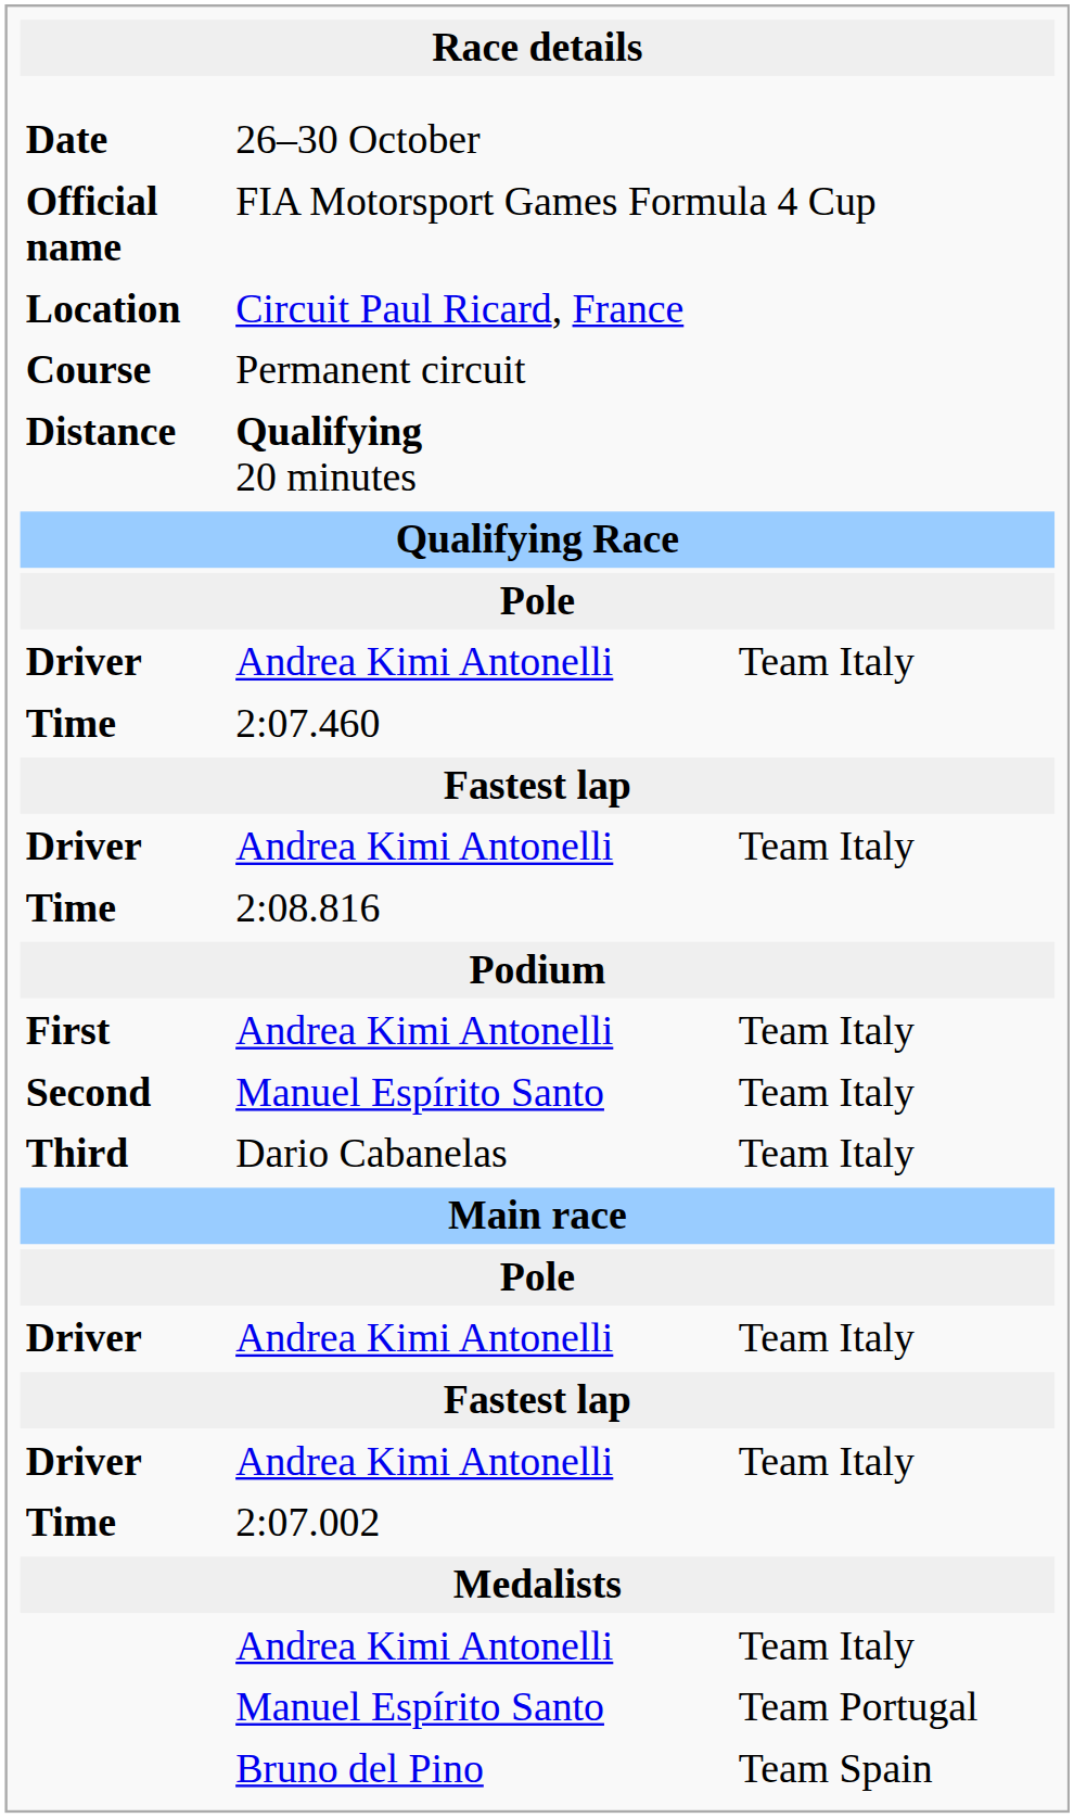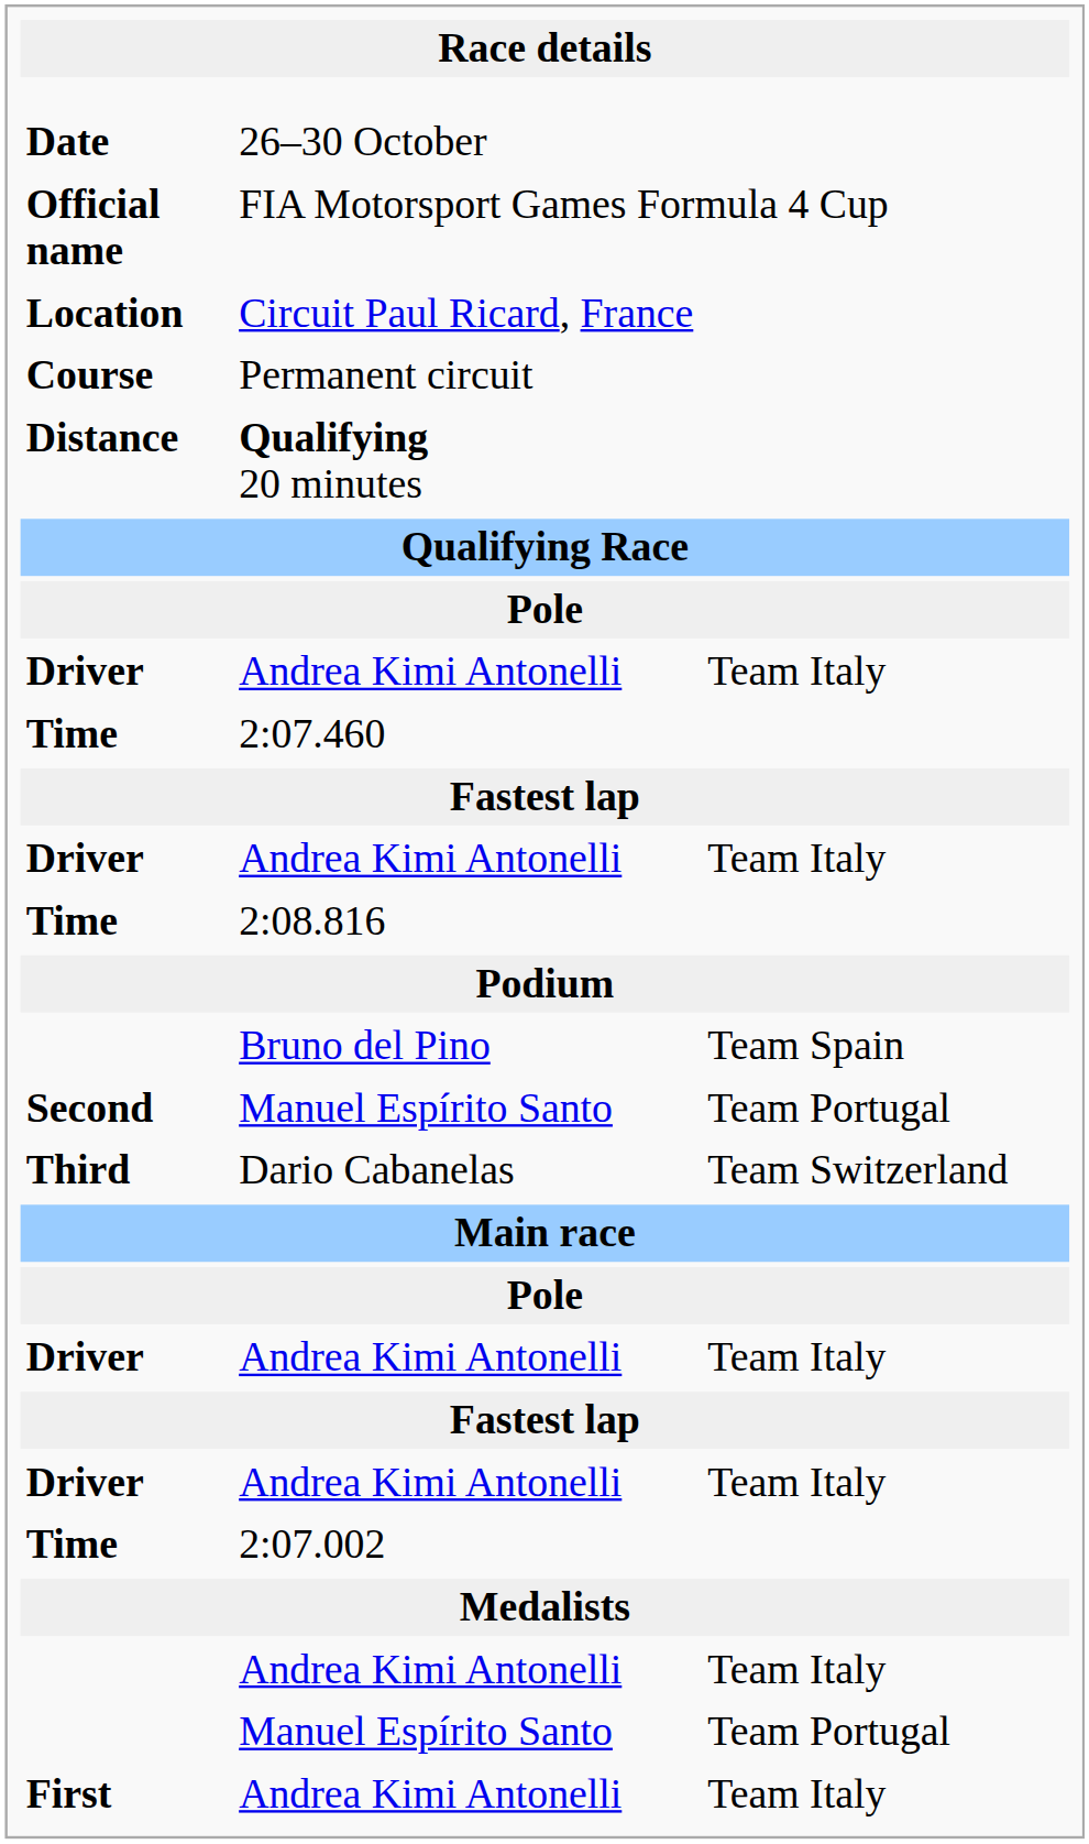rows swapped: First / Andrea Kimi Antonelli <-> Bruno del Pino
Second / Manuel Espírito Santo | column 3: Team Italy -> Team Portugal
Dario Cabanelas | column 3: Team Italy -> Team Switzerland
